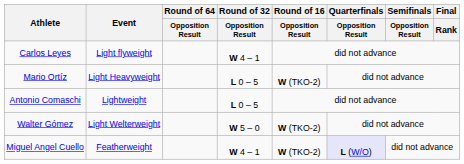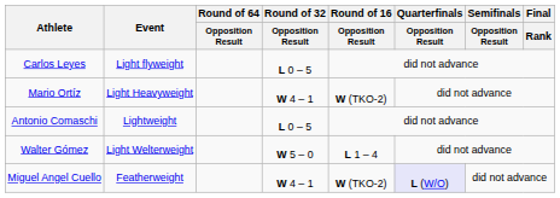Carlos Leyes | Round of 32 / Opposition Result: W 4 – 1 -> L 0 – 5
Mario Ortíz | Round of 32 / Opposition Result: L 0 – 5 -> W 4 – 1
Walter Gómez | Round of 16 / Opposition Result: W (TKO-2) -> L 1 – 4
